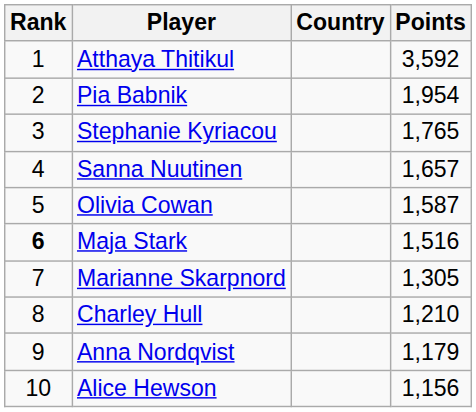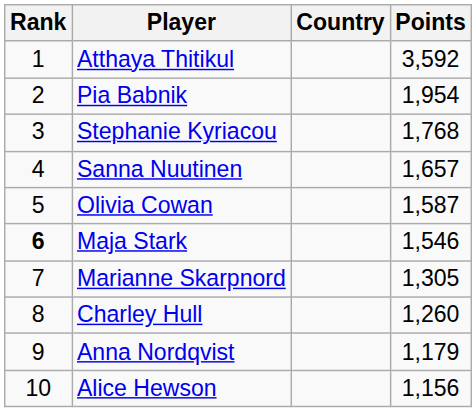Stephanie Kyriacou | Points: 1,765 -> 1,768
Maja Stark | Points: 1,516 -> 1,546
Charley Hull | Points: 1,210 -> 1,260
